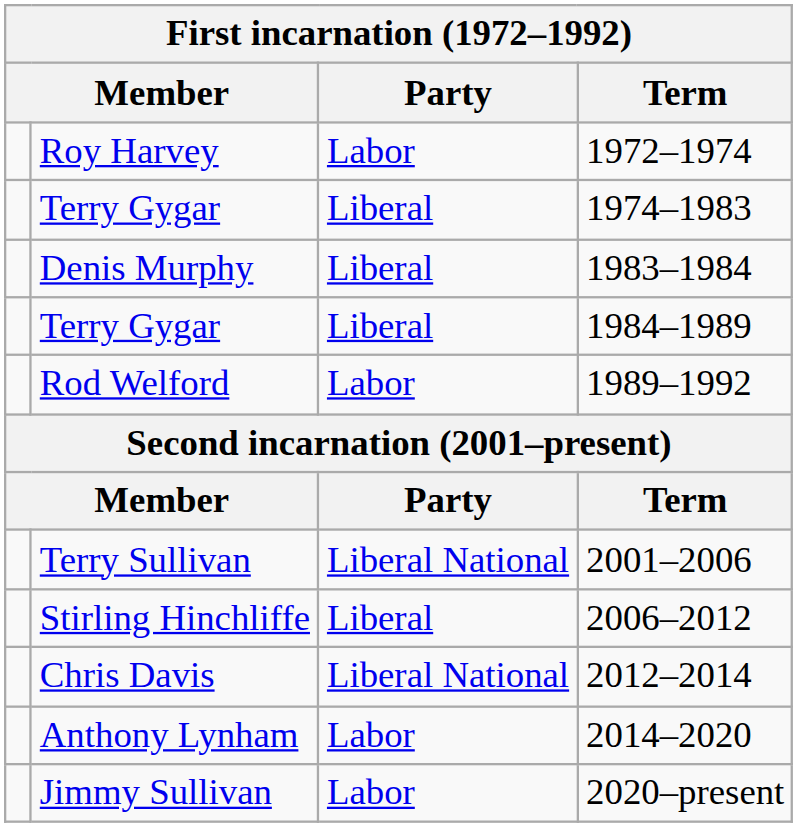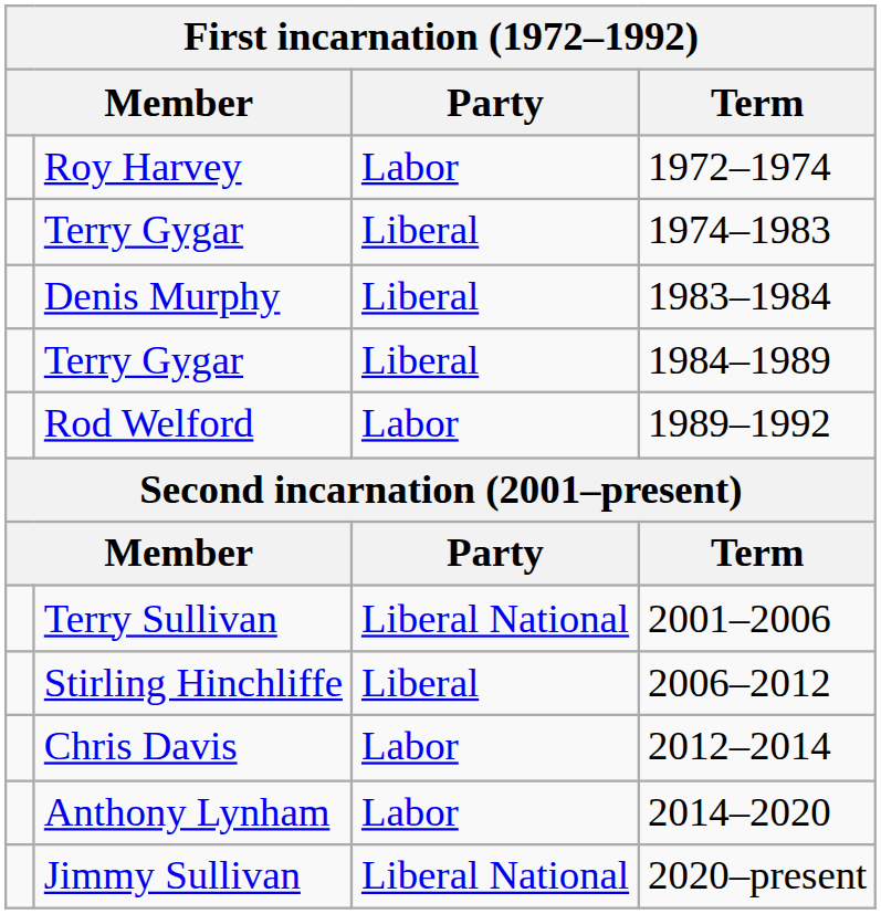Chris Davis | Party: Liberal National -> Labor
Jimmy Sullivan | Party: Labor -> Liberal National
